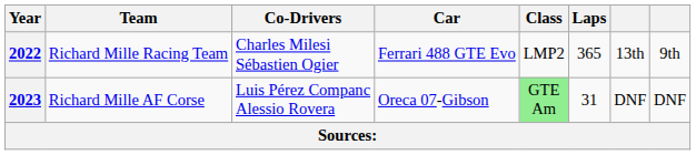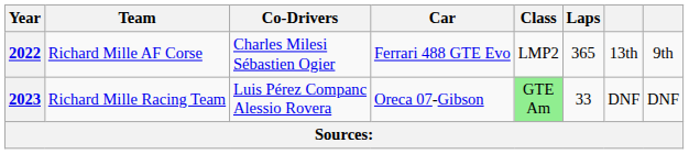2022 | Team: Richard Mille Racing Team -> Richard Mille AF Corse
2023 | Team: Richard Mille AF Corse -> Richard Mille Racing Team
2023 | Laps: 31 -> 33
